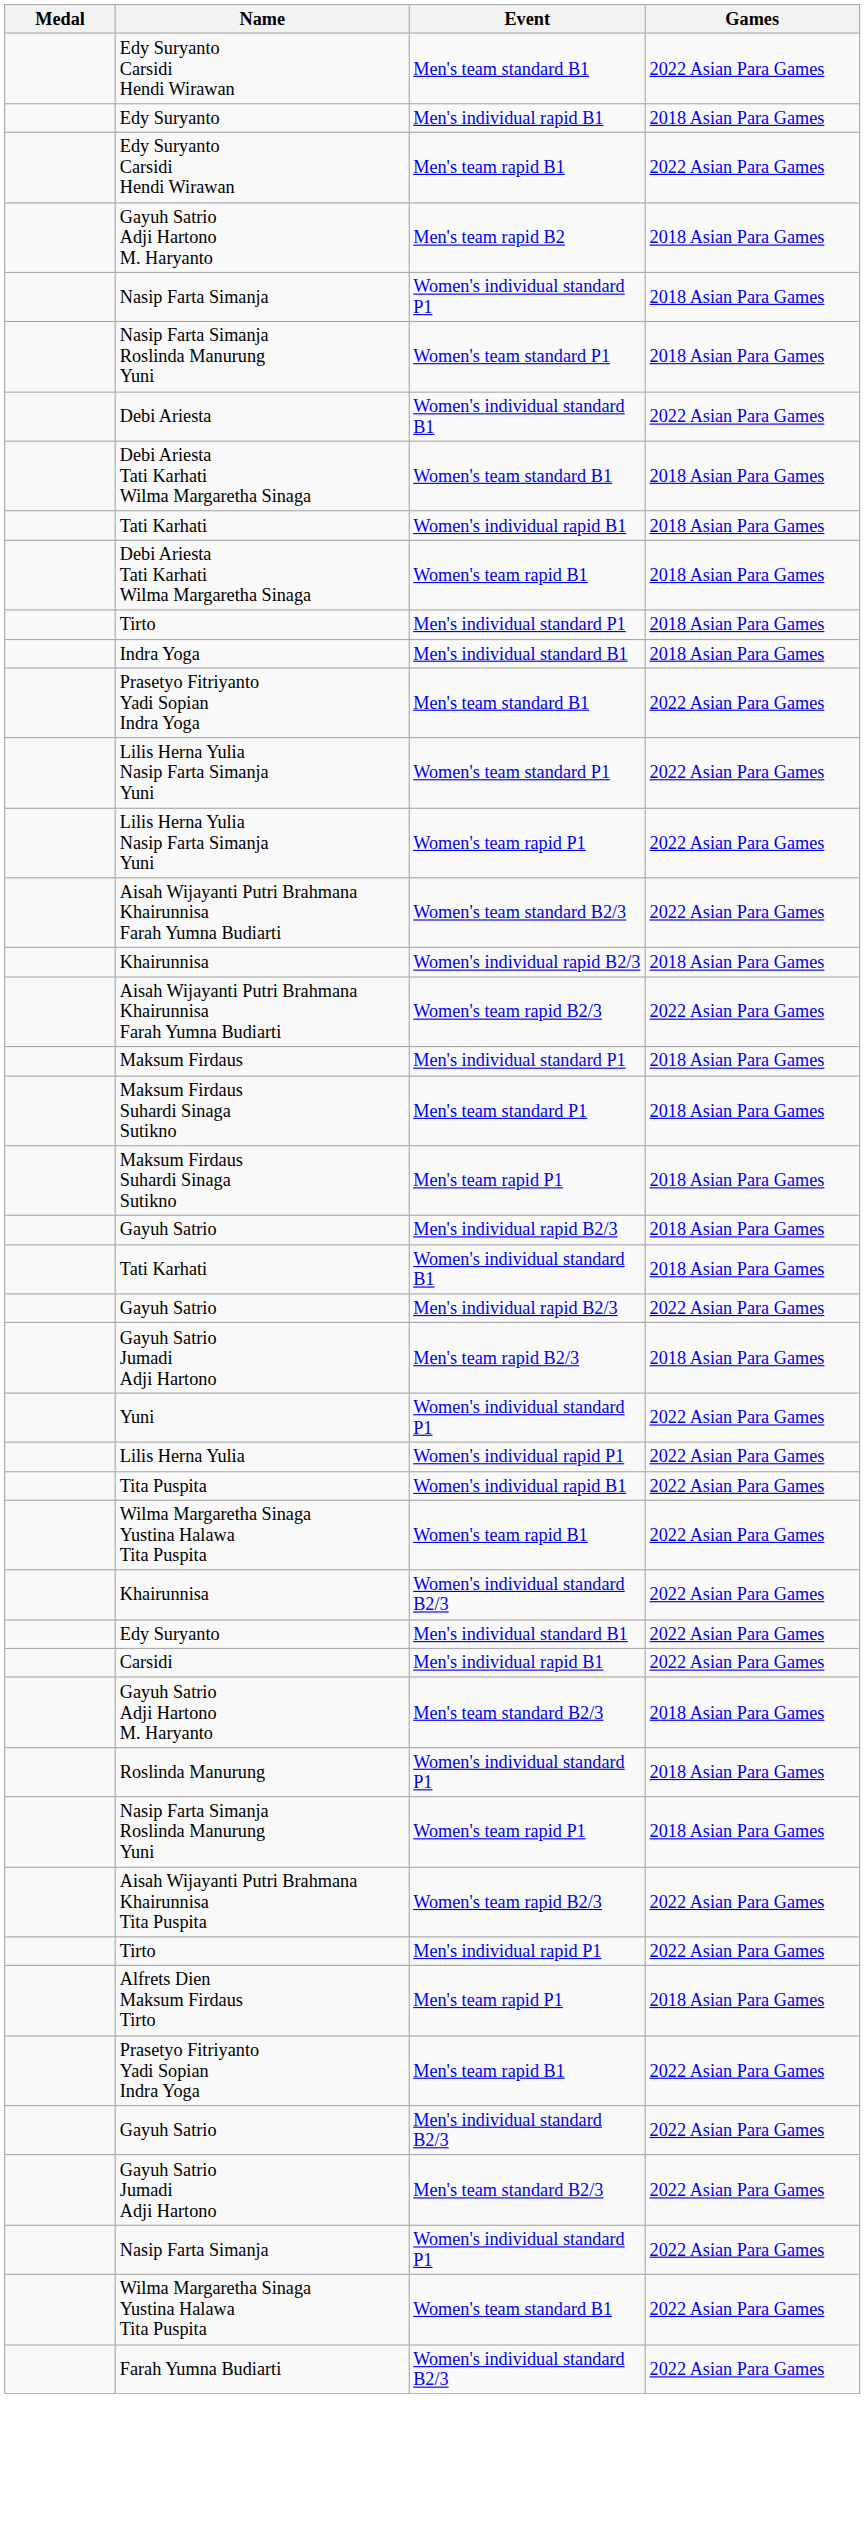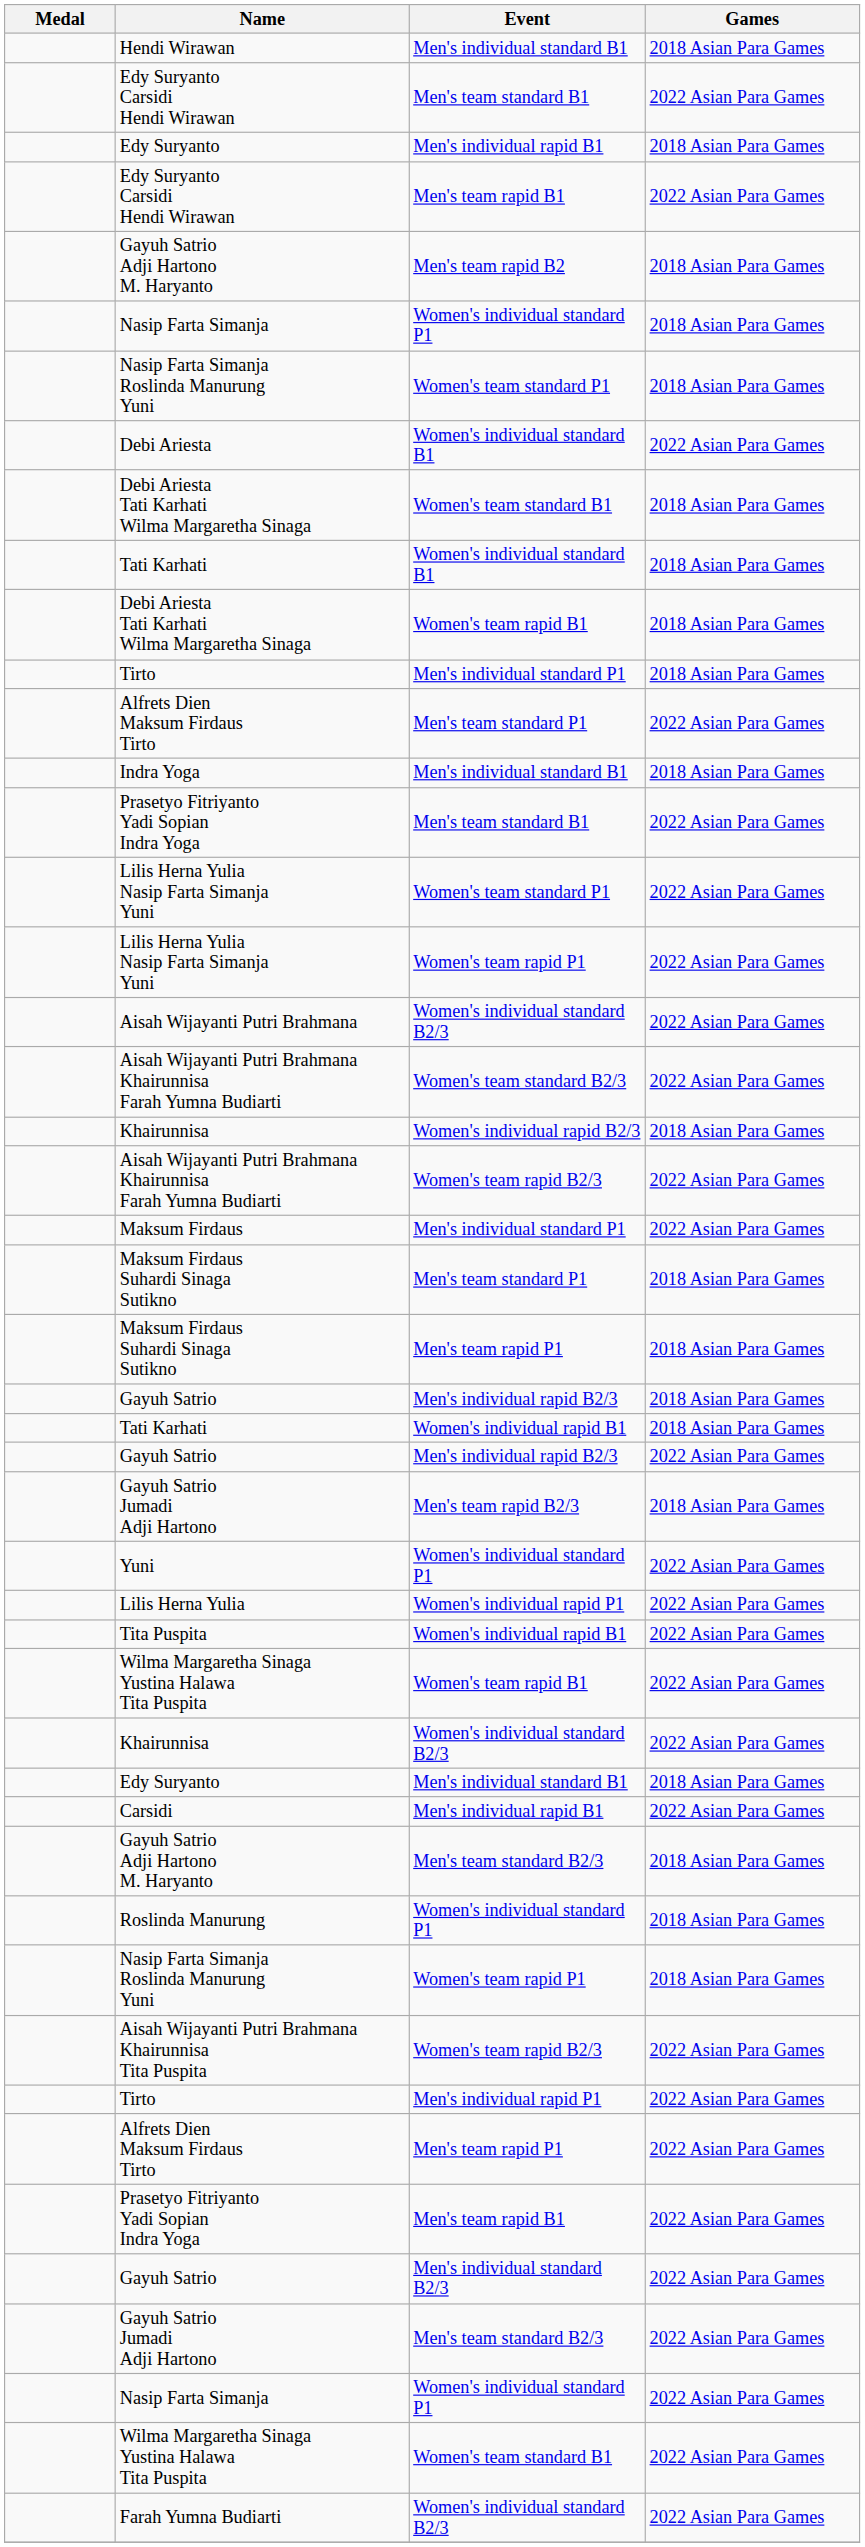+ row: Hendi Wirawan | Men's individual standard B1 | 2018 Asian Para Games
rows swapped: Tati Karhati / Women's individual rapid B1 <-> Tati Karhati / Women's individual standard B1
+ row: Alfrets Dien Maksum Firdaus Tirto | Men's team standard P1 | 2022 Asian Para Games
+ row: Aisah Wijayanti Putri Brahmana | Women's individual standard B2/3 | 2022 Asian Para Games
Maksum Firdaus | Games: 2018 Asian Para Games -> 2022 Asian Para Games
Edy Suryanto / Men's individual standard B1 | Games: 2022 Asian Para Games -> 2018 Asian Para Games
Alfrets Dien Maksum Firdaus Tirto / Men's team rapid P1 | Games: 2018 Asian Para Games -> 2022 Asian Para Games
